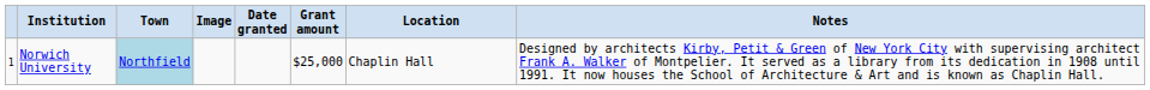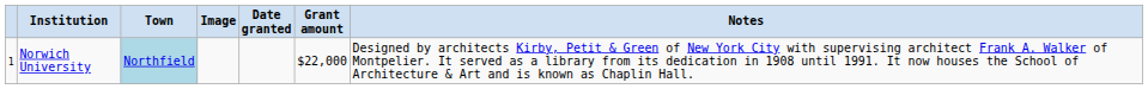- column: Location | Chaplin Hall
Norwich University | Grant amount: $25,000 -> $22,000
